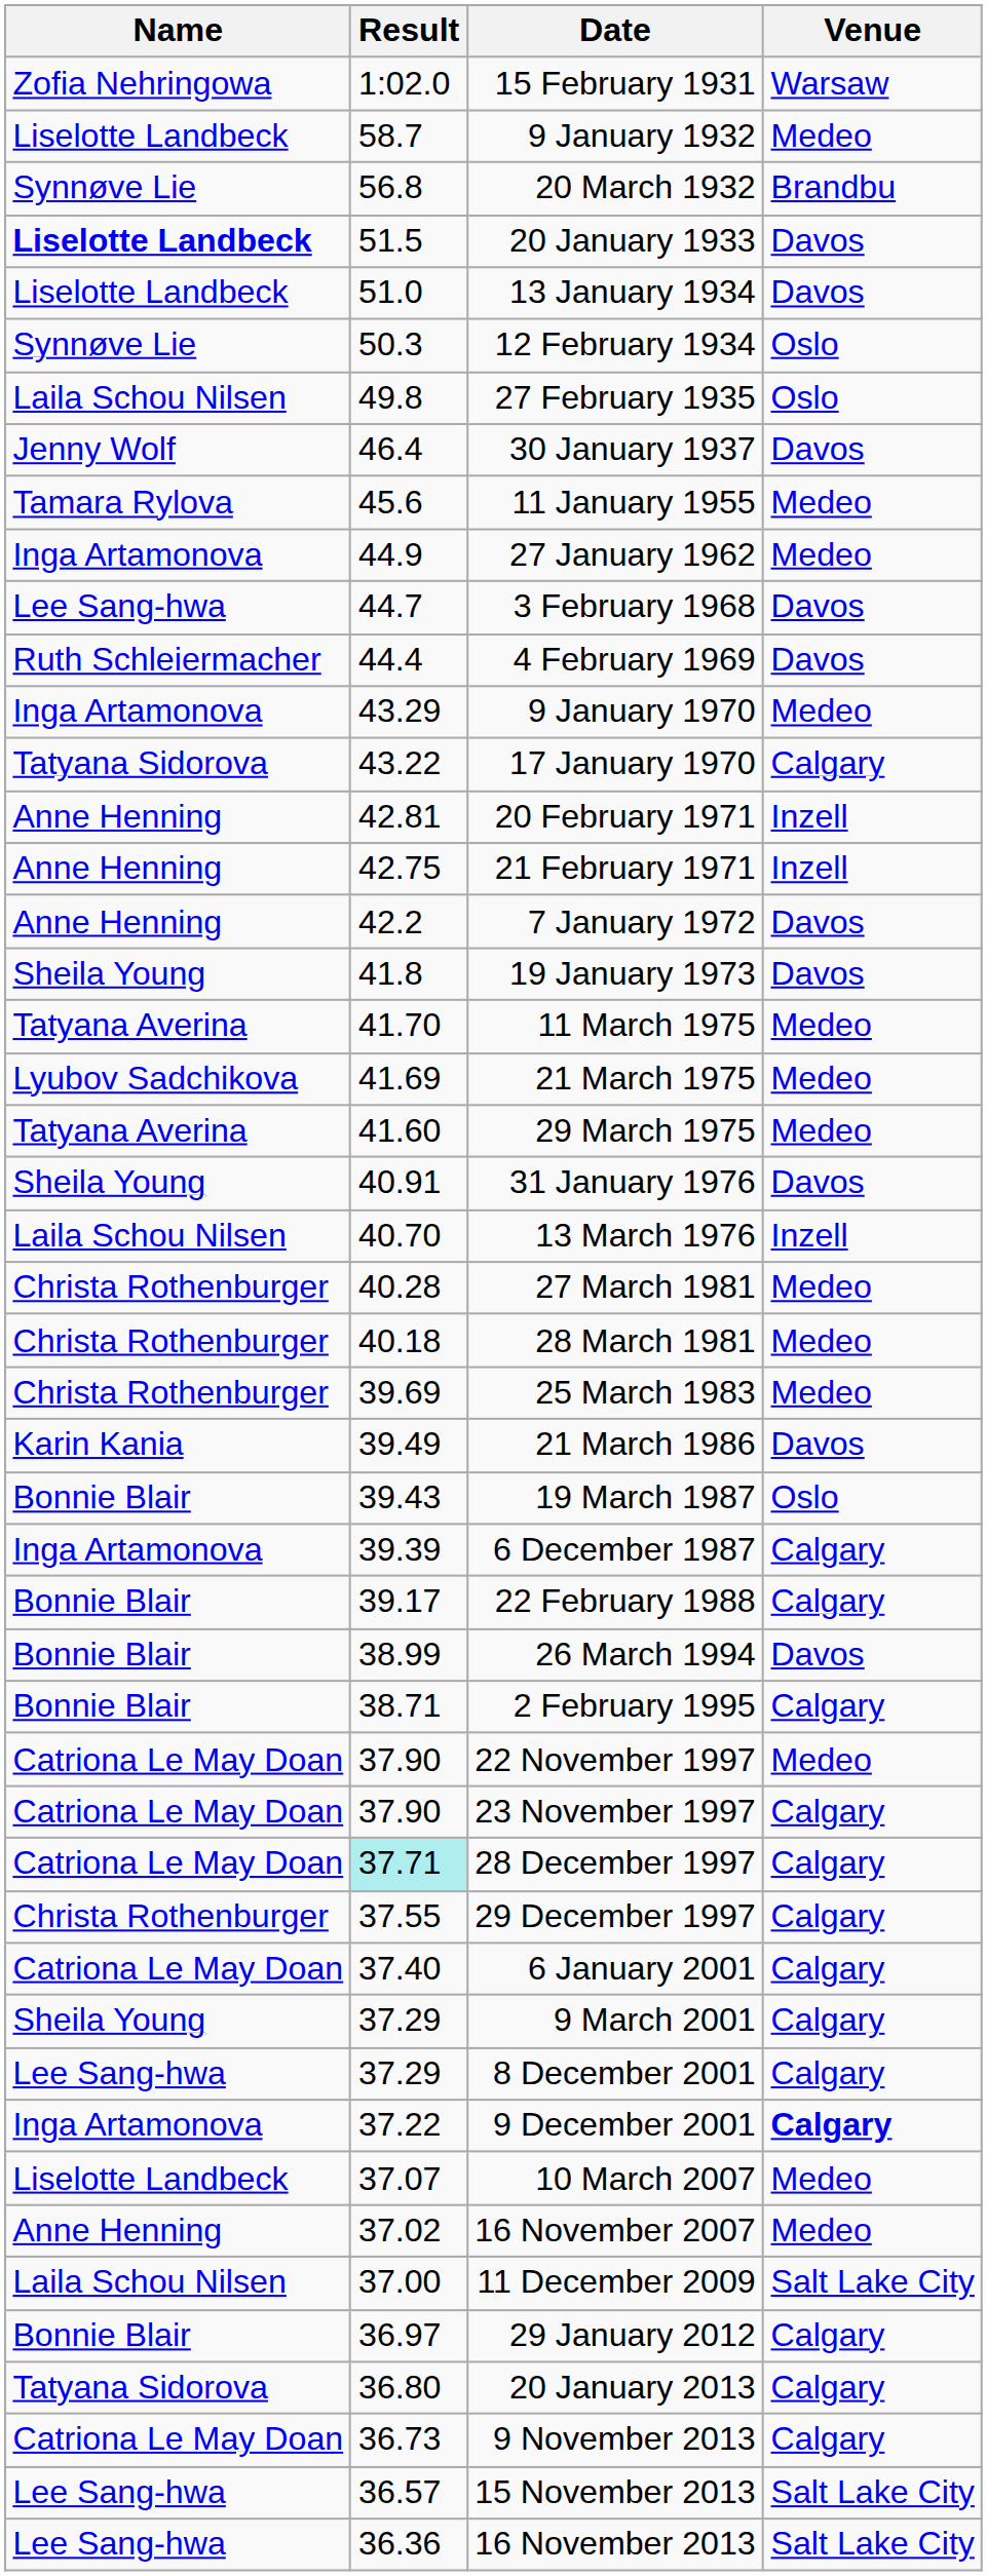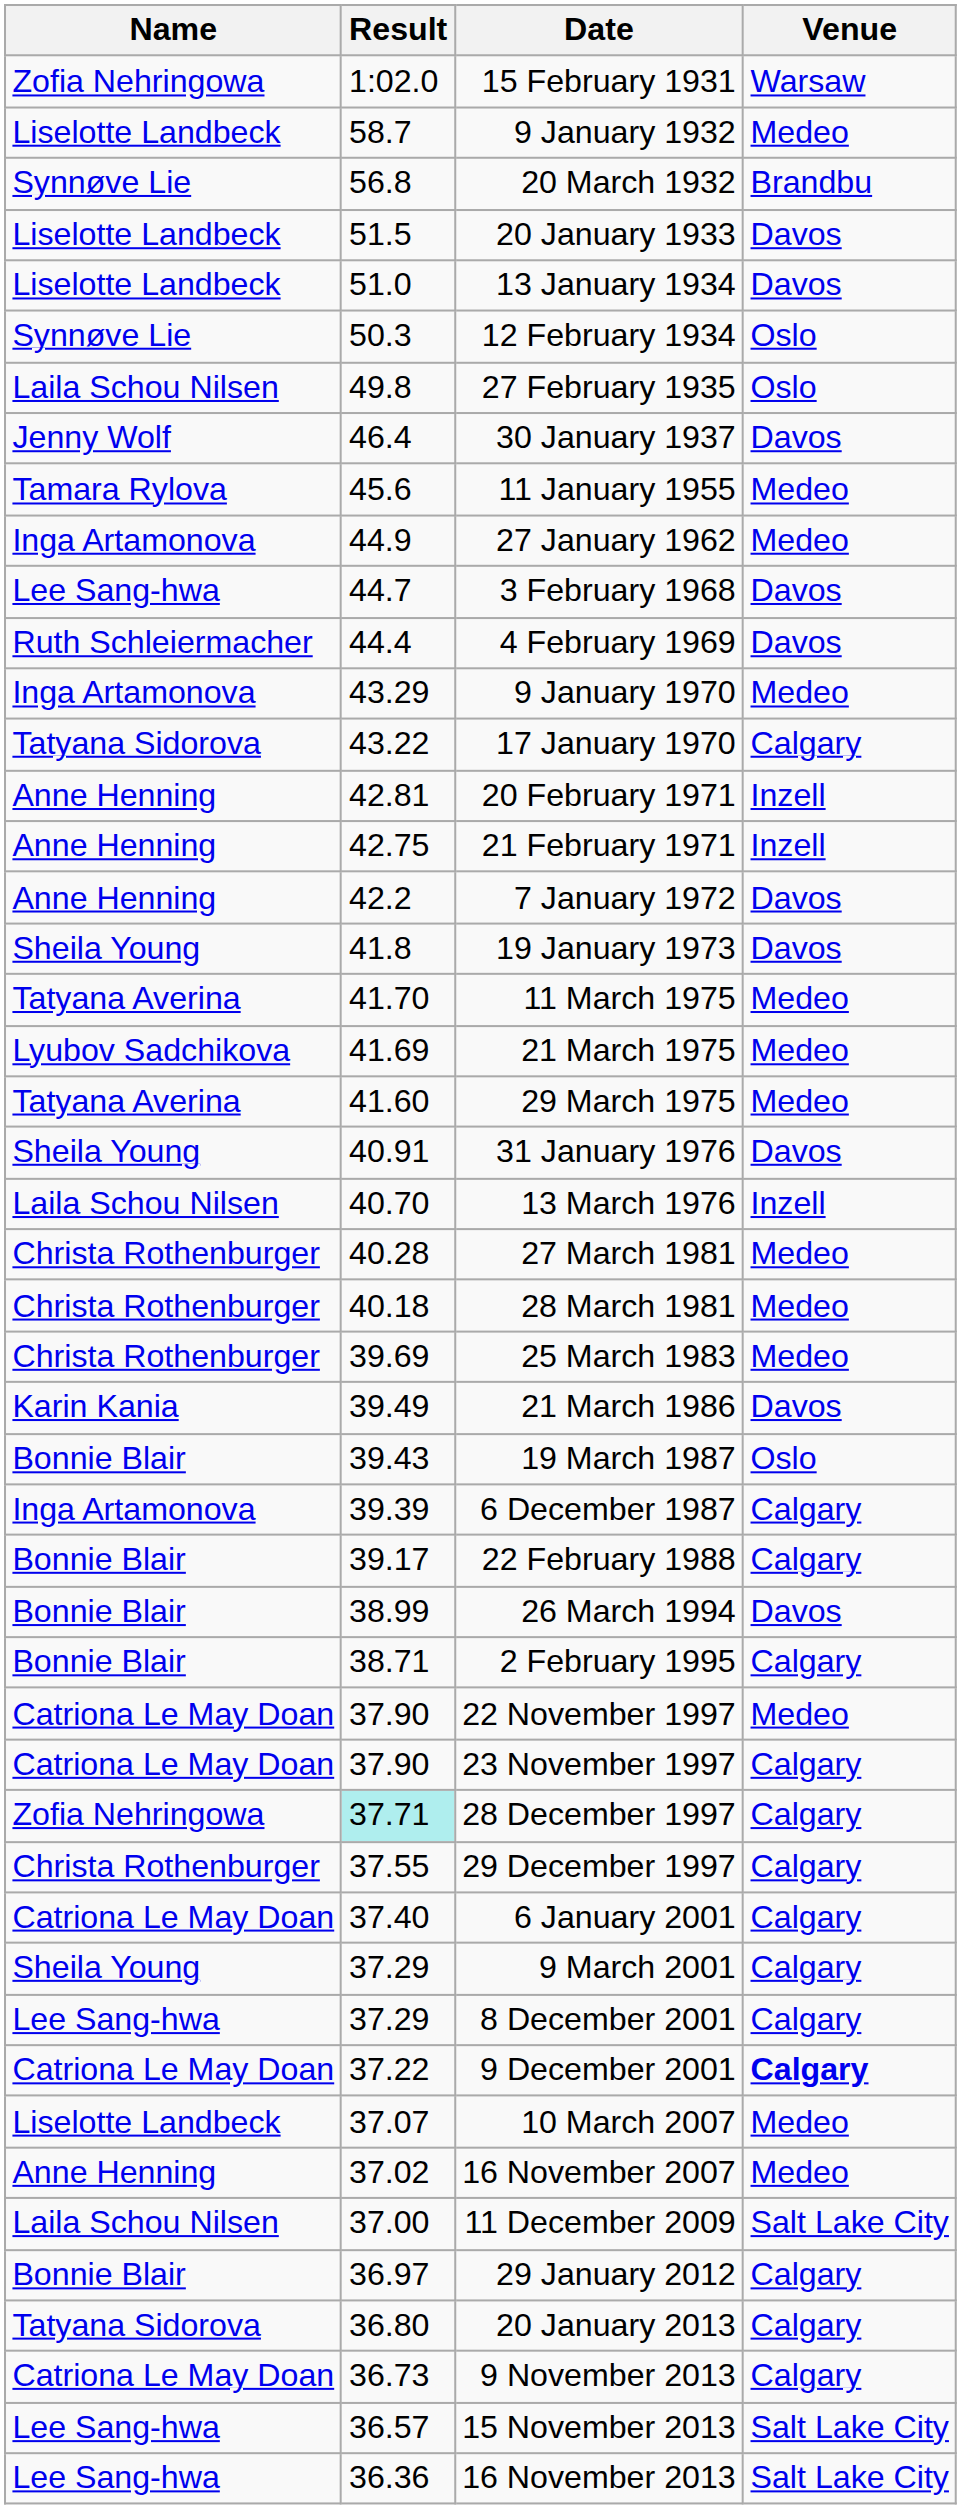20 January 1933 | Name: bold -> normal
28 December 1997 | Name: Catriona Le May Doan -> Zofia Nehringowa
9 December 2001 | Name: Inga Artamonova -> Catriona Le May Doan
